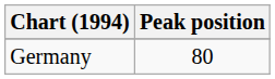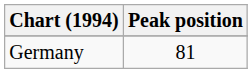Germany | Peak position: 80 -> 81
